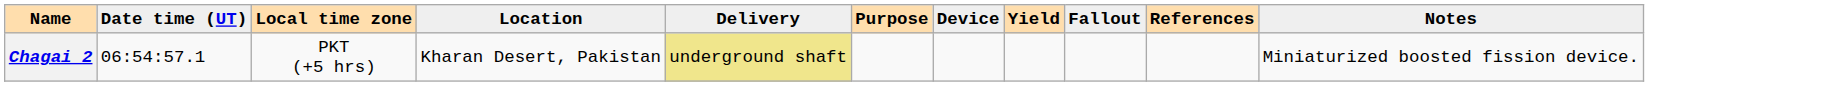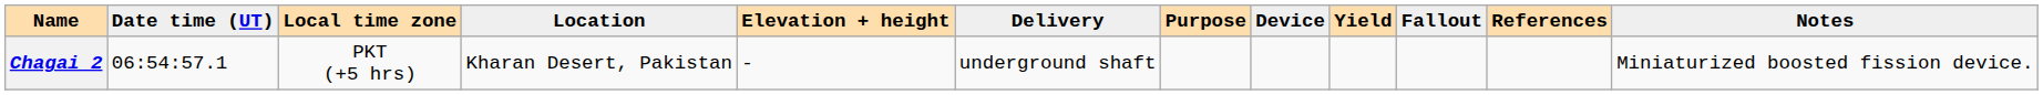+ column: Elevation + height | -
Chagai 2 | Delivery: khaki background -> no background
